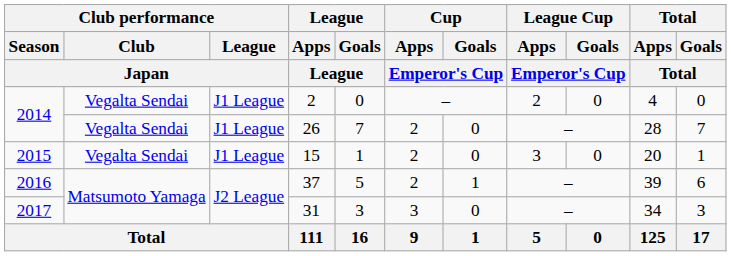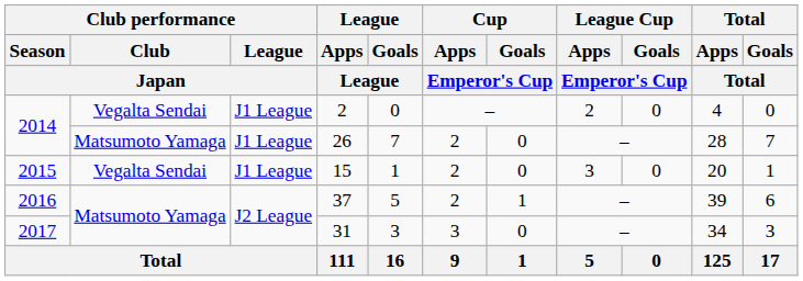26 | Club performance / Club / Japan: Vegalta Sendai -> Matsumoto Yamaga
